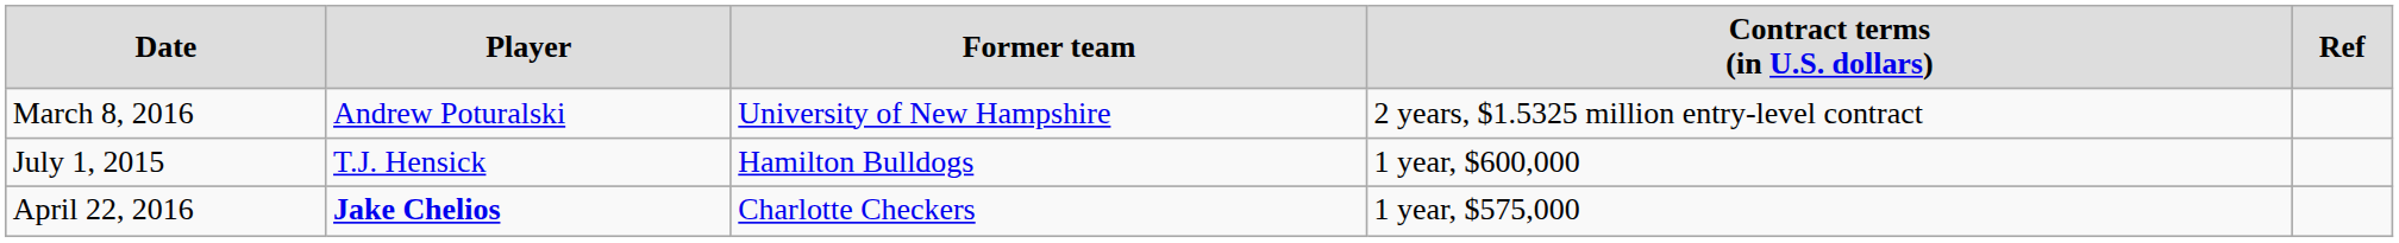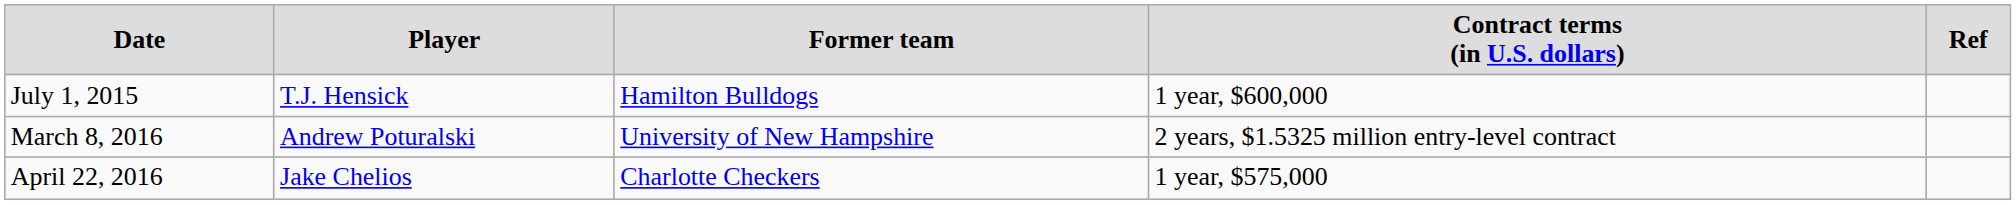rows swapped: July 1, 2015 <-> March 8, 2016
April 22, 2016 | column 2: bold -> normal
